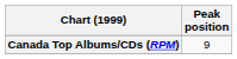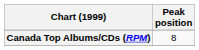Canada Top Albums/CDs (RPM) | Peak position: 9 -> 8
